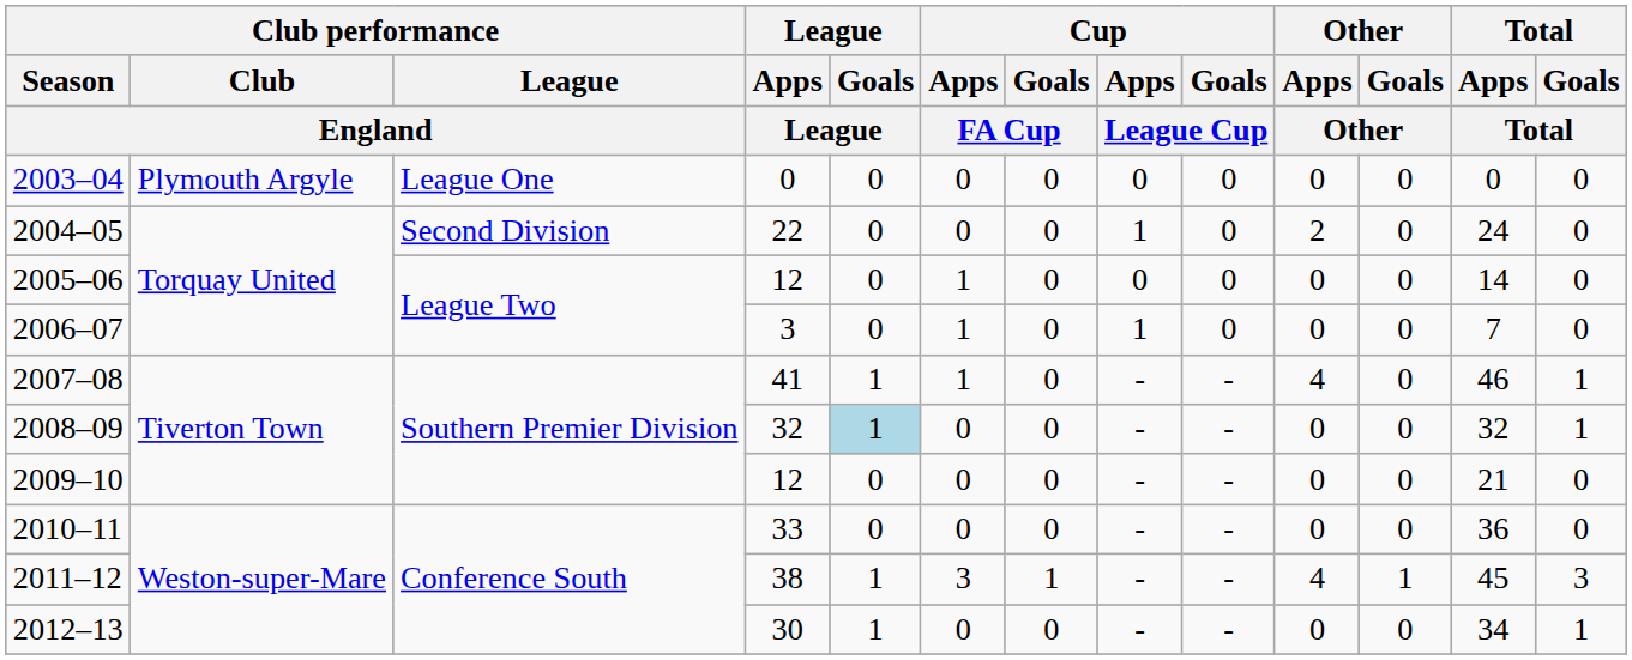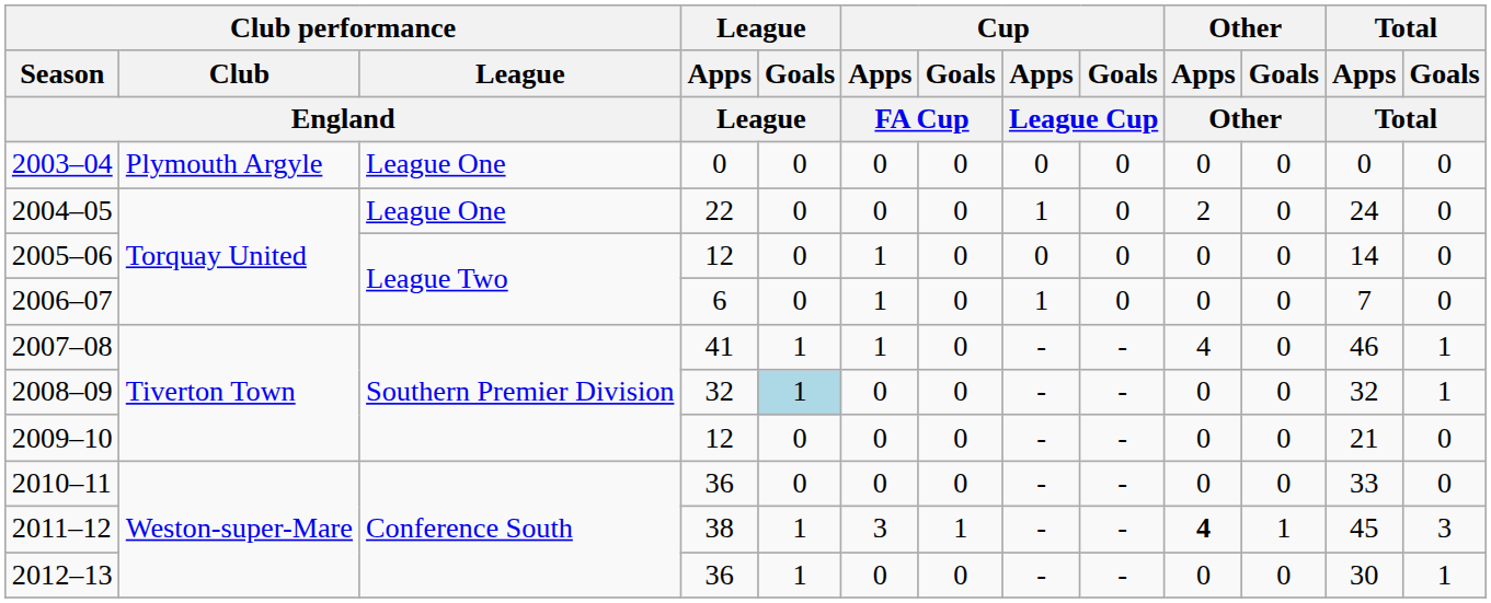2004–05 | Club performance / League / England: Second Division -> League One
2006–07 | League / Apps / League: 3 -> 6
2010–11 | League / Apps / League: 33 -> 36
2010–11 | Total / Apps / Total: 36 -> 33
2011–12 | Other / Apps / Other: normal -> bold
2012–13 | League / Apps / League: 30 -> 36
2012–13 | Total / Apps / Total: 34 -> 30
